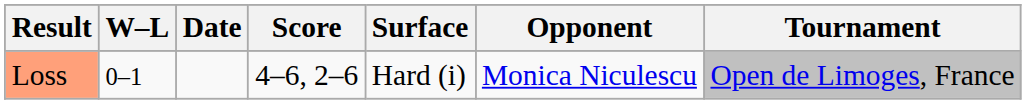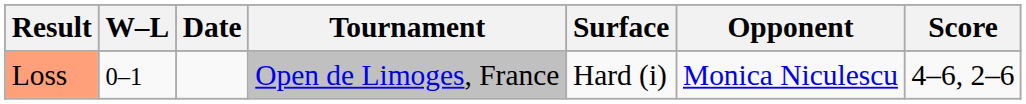columns swapped: Tournament <-> Score
